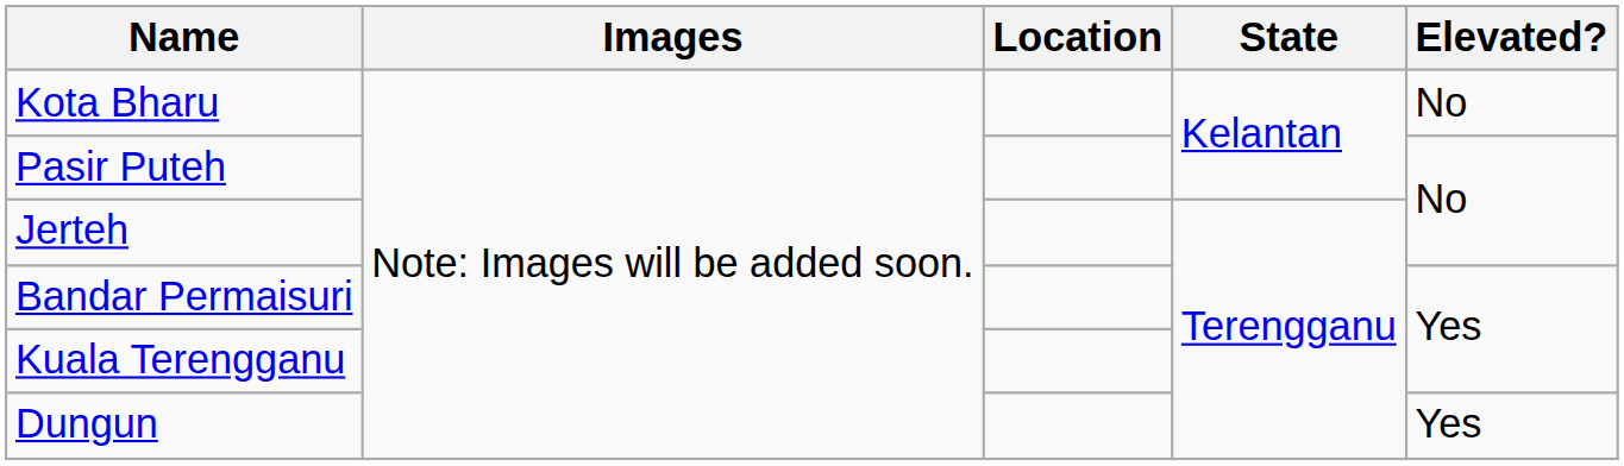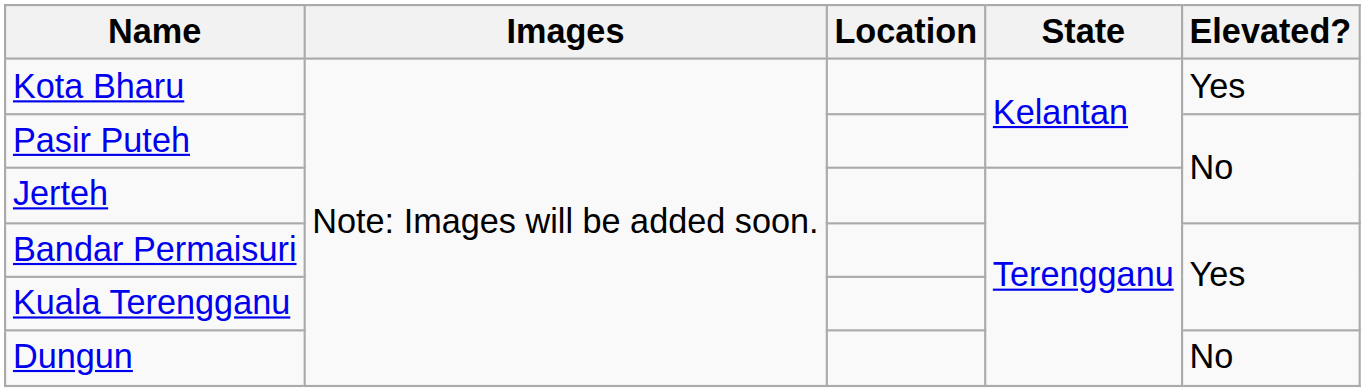Kota Bharu | Elevated?: No -> Yes
Dungun | Elevated?: Yes -> No
